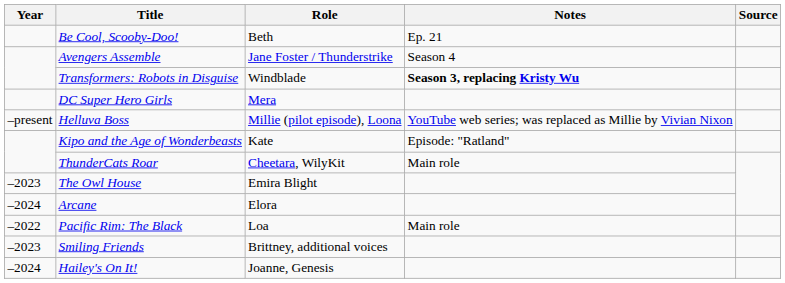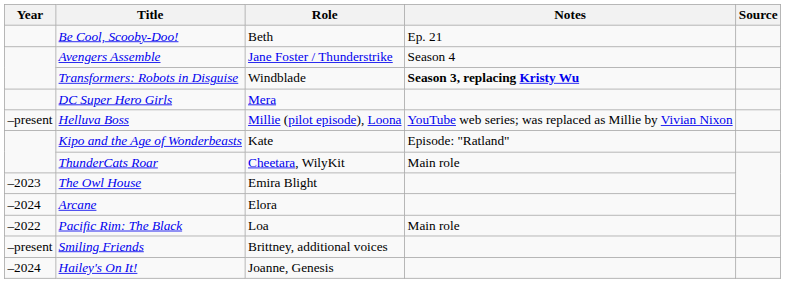Smiling Friends | Year: –2023 -> –present
